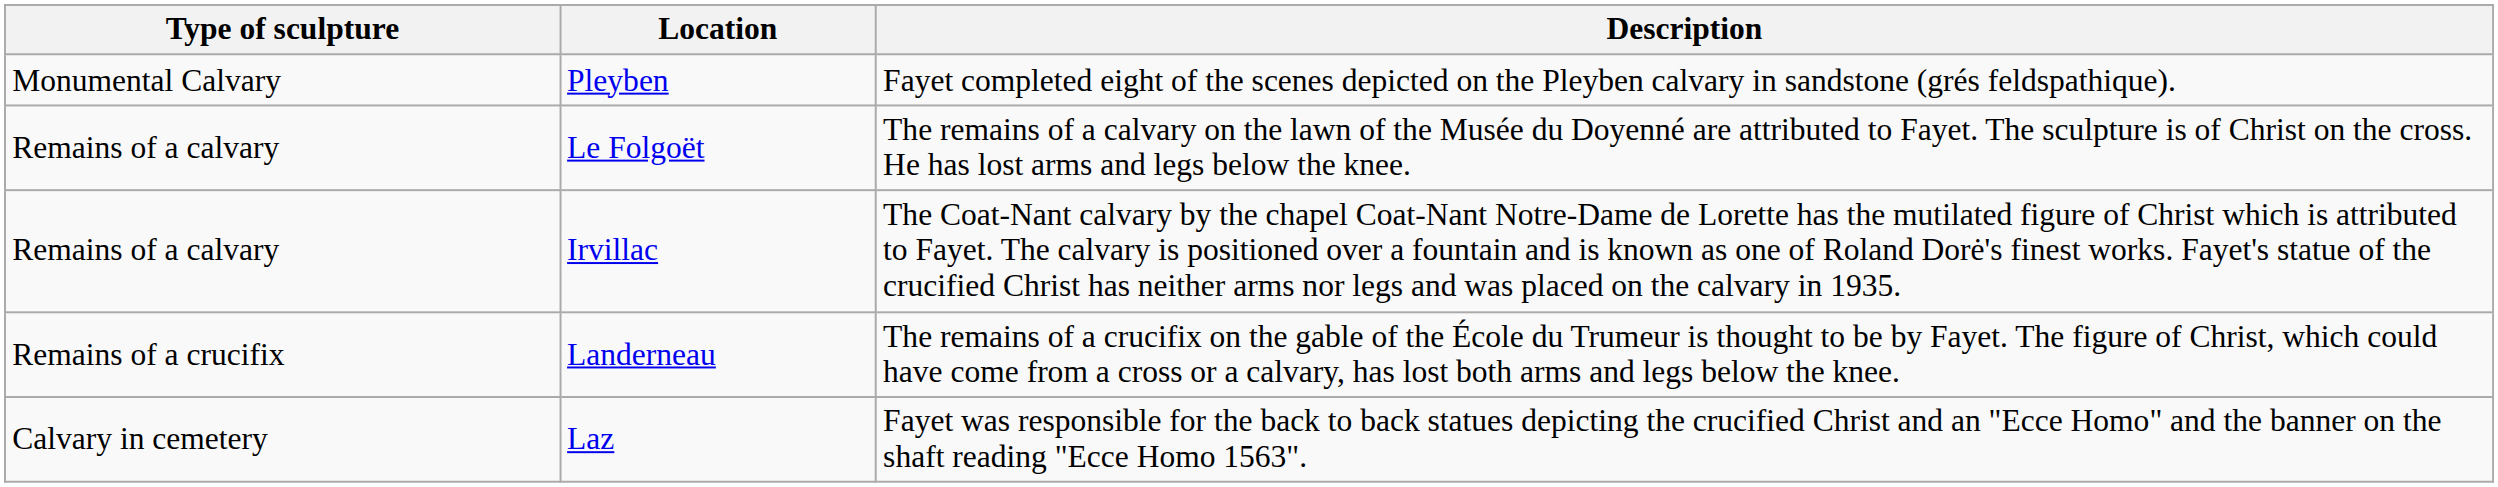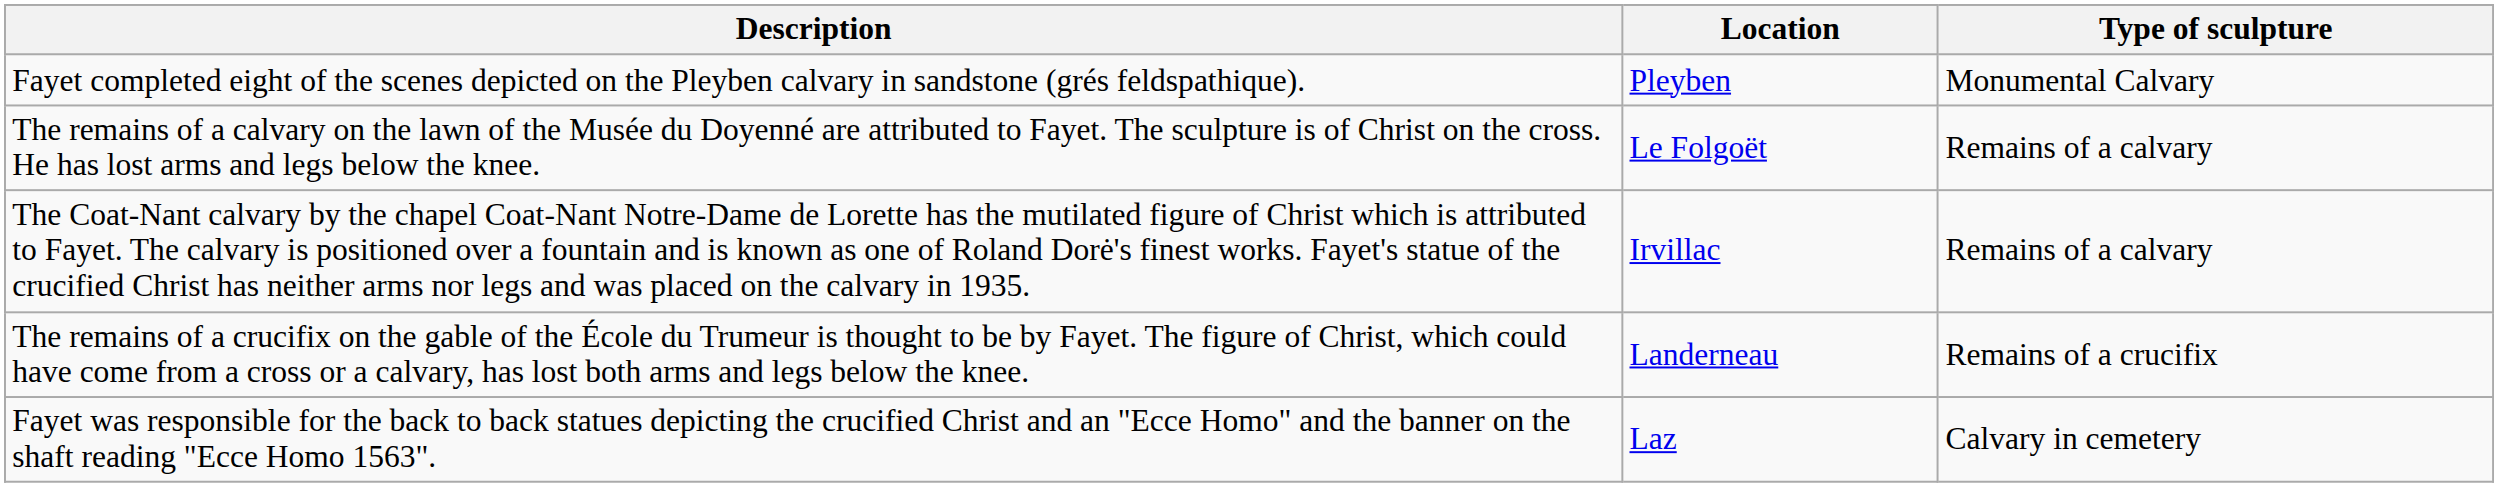columns swapped: Type of sculpture <-> Description
